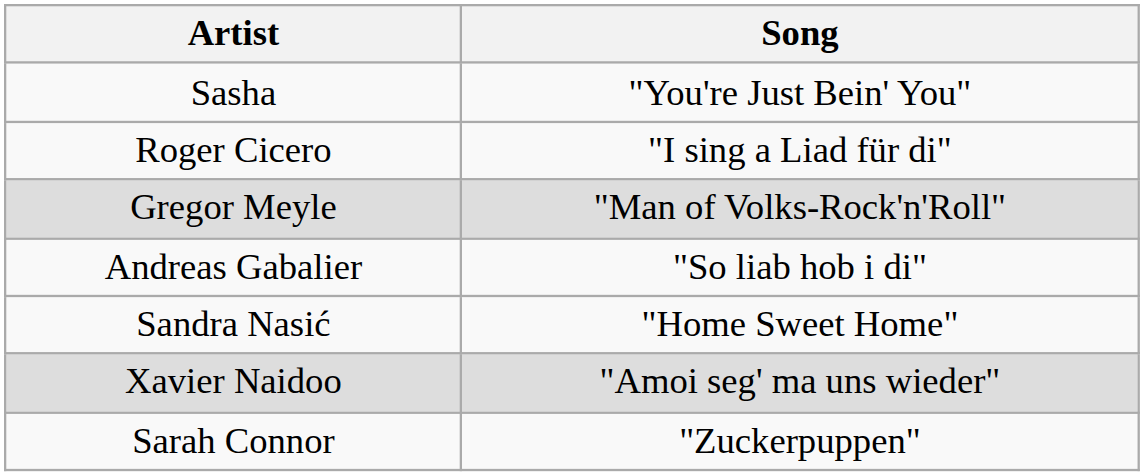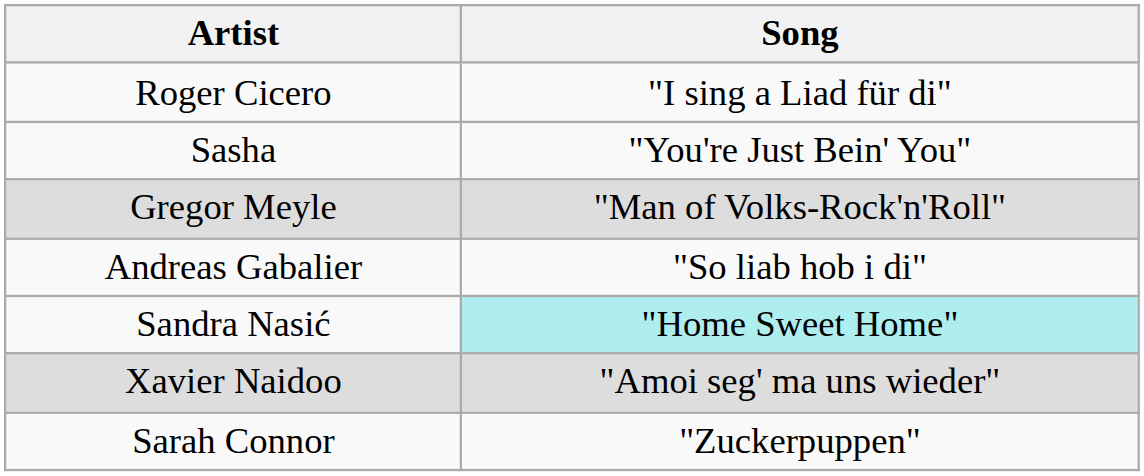rows swapped: Roger Cicero <-> Sasha
Sandra Nasić | Song: no background -> paleturquoise background
